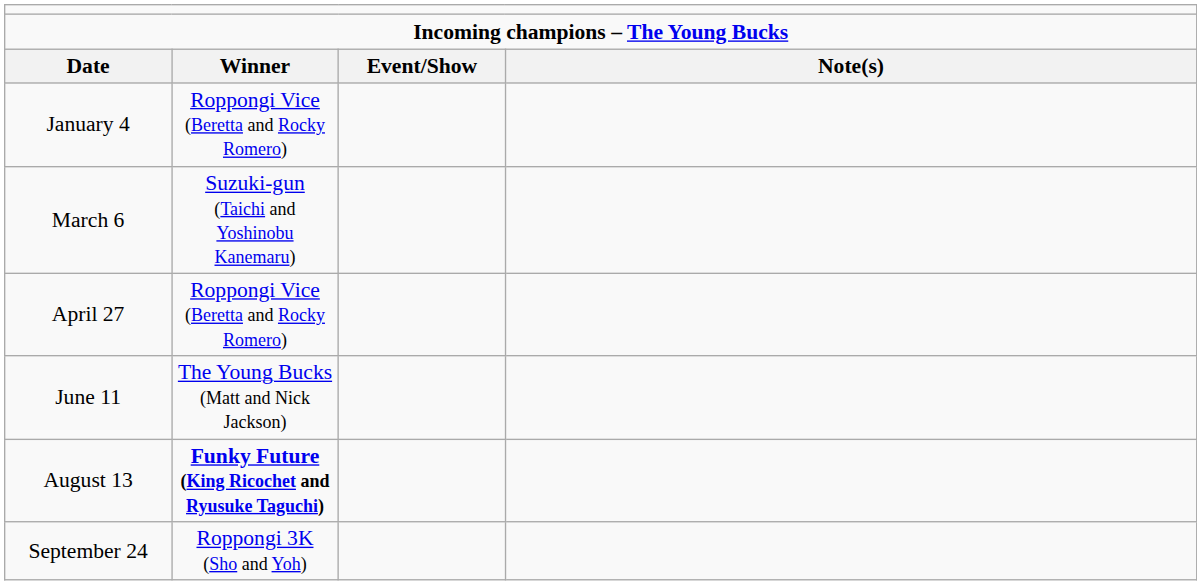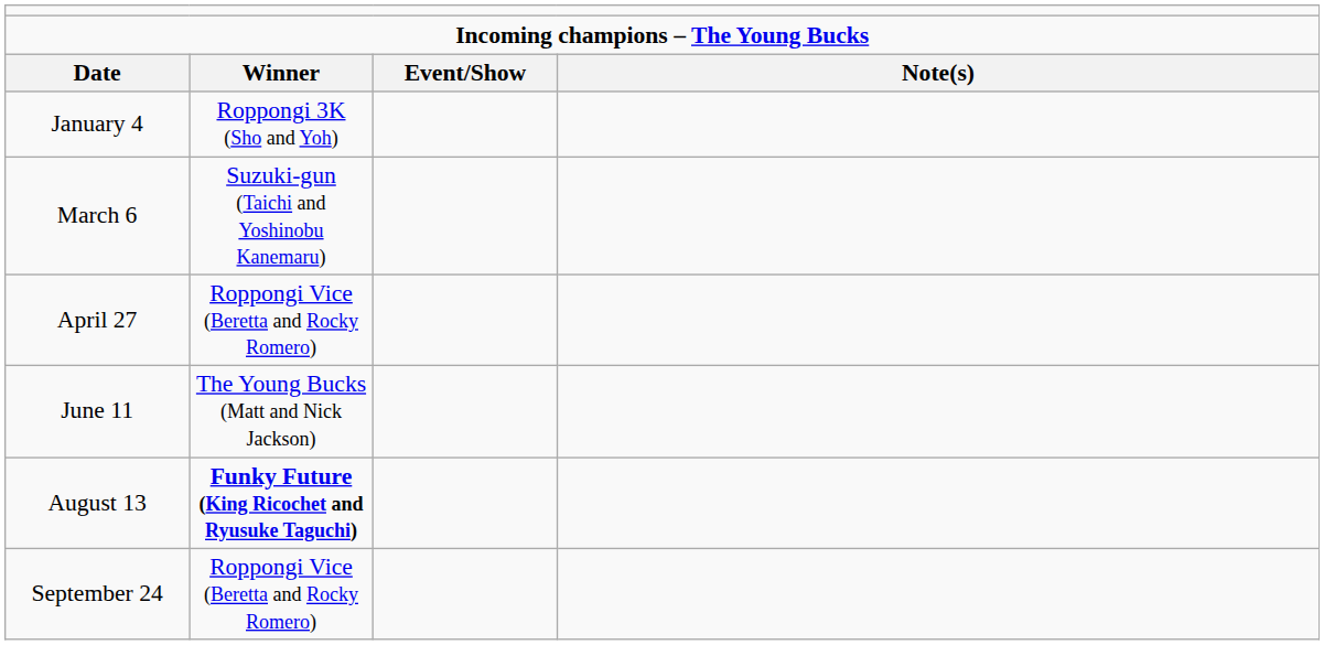January 4 | column 2: Roppongi Vice (Beretta and Rocky Romero) -> Roppongi 3K (Sho and Yoh)
September 24 | column 2: Roppongi 3K (Sho and Yoh) -> Roppongi Vice (Beretta and Rocky Romero)
